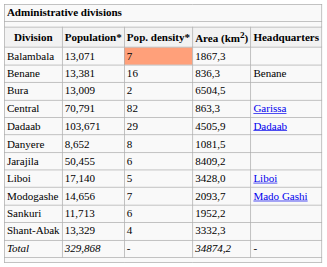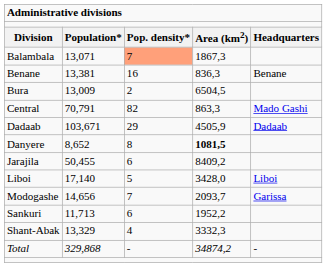Central | column 5: Garissa -> Mado Gashi
Danyere | column 4: normal -> bold
Modogashe | column 5: Mado Gashi -> Garissa
